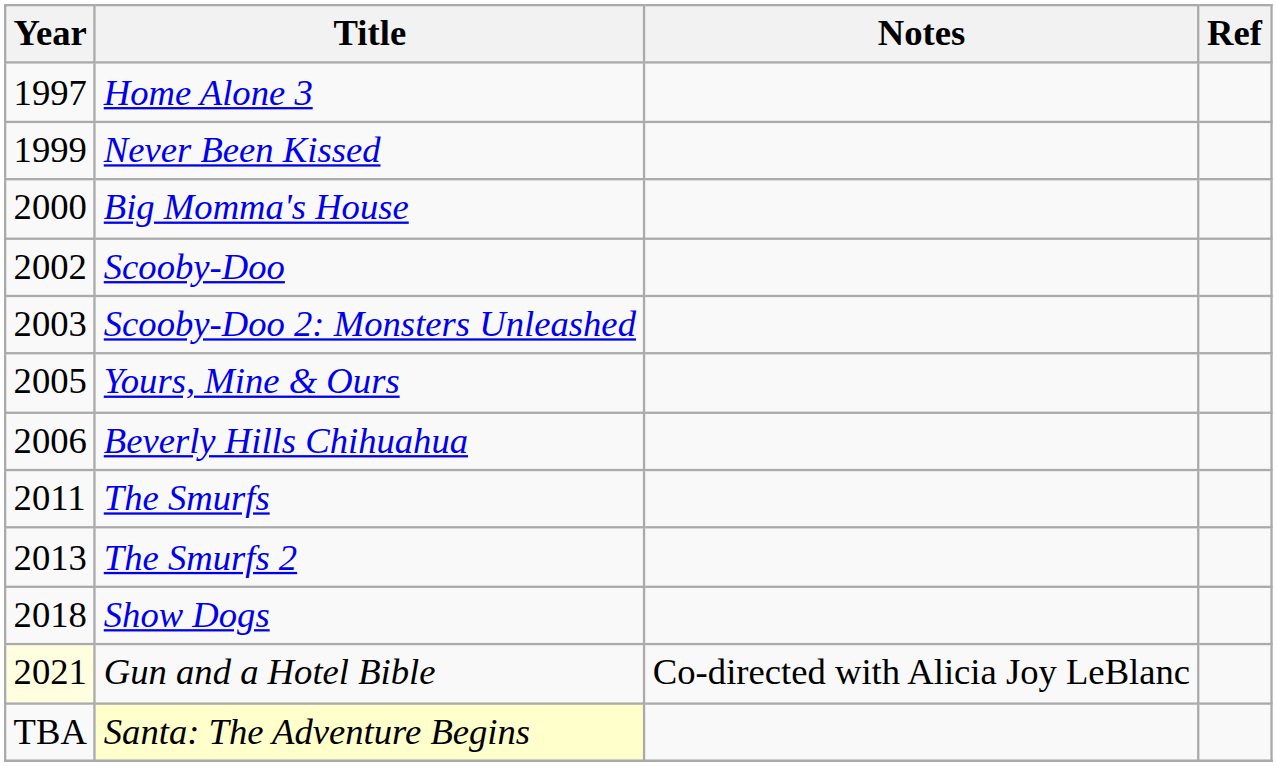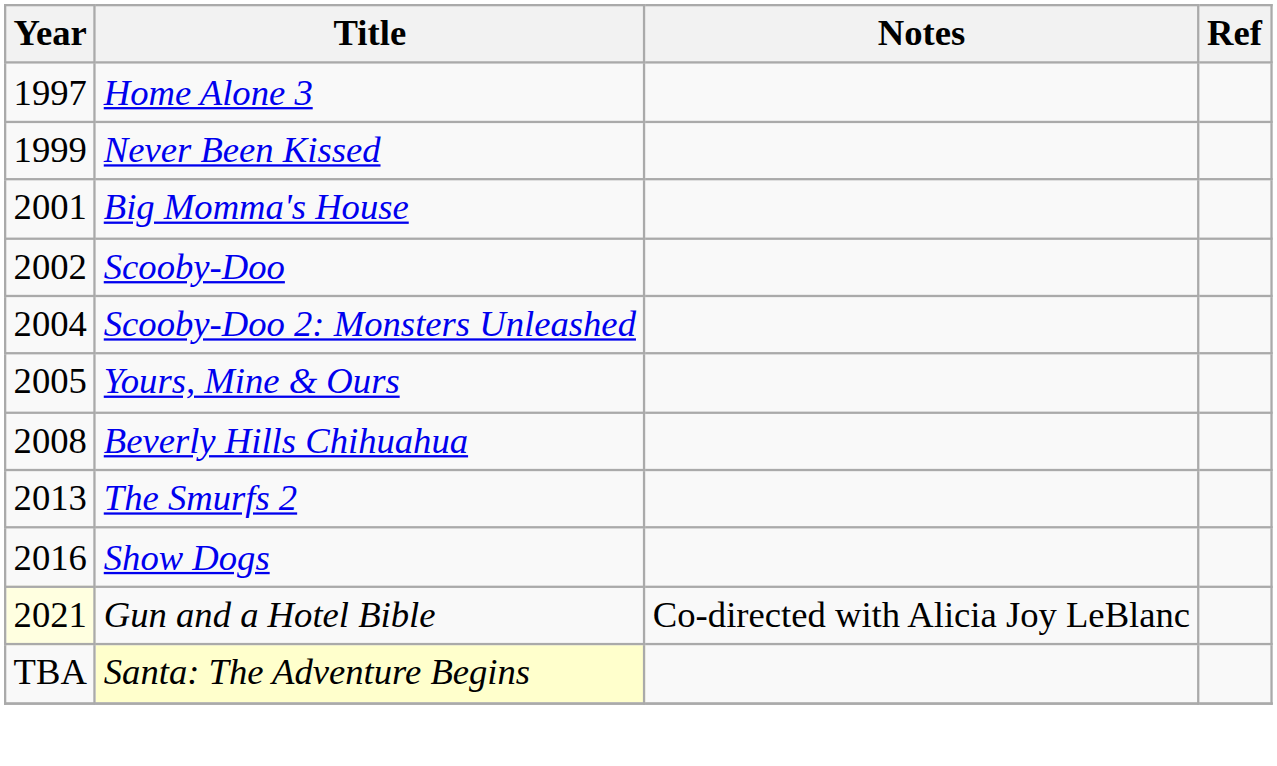Big Momma's House | Year: 2000 -> 2001
Scooby-Doo 2: Monsters Unleashed | Year: 2003 -> 2004
Beverly Hills Chihuahua | Year: 2006 -> 2008
- row: 2011 | The Smurfs
Show Dogs | Year: 2018 -> 2016
